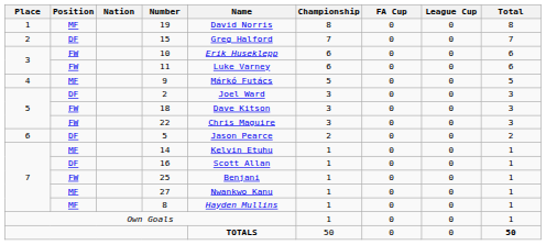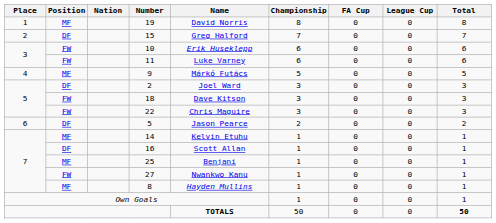25 | Position: FW -> MF
27 | Position: MF -> FW
